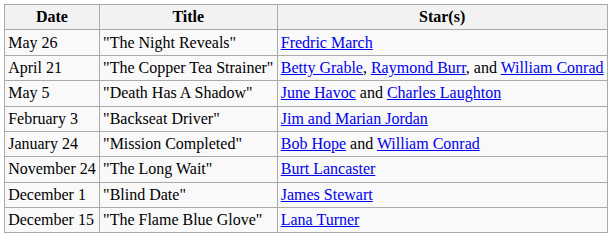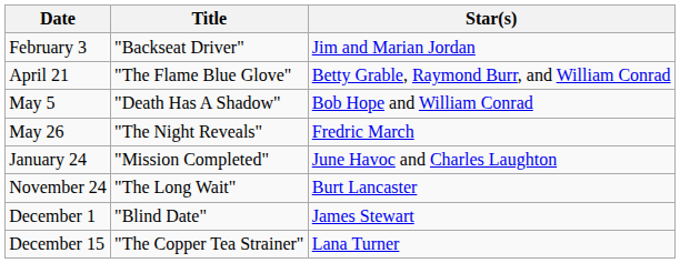rows swapped: February 3 <-> May 26
April 21 | Title: "The Copper Tea Strainer" -> "The Flame Blue Glove"
May 5 | Star(s): June Havoc and Charles Laughton -> Bob Hope and William Conrad
January 24 | Star(s): Bob Hope and William Conrad -> June Havoc and Charles Laughton
December 15 | Title: "The Flame Blue Glove" -> "The Copper Tea Strainer"
